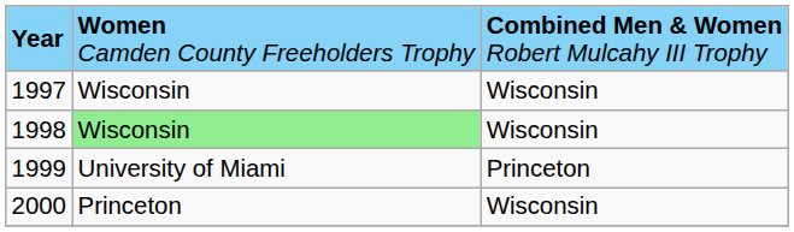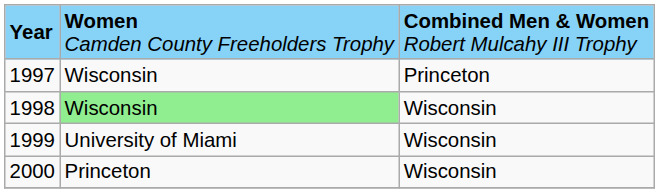1997 | column 3: Wisconsin -> Princeton
1999 | column 3: Princeton -> Wisconsin
